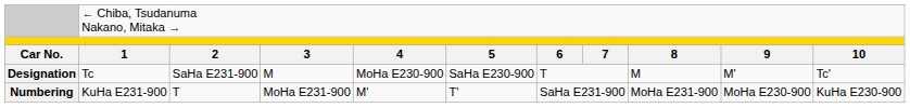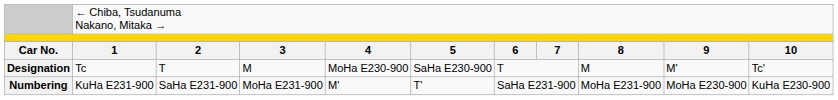Designation | column 3: SaHa E231-900 -> T
Numbering | column 3: T -> SaHa E231-900
